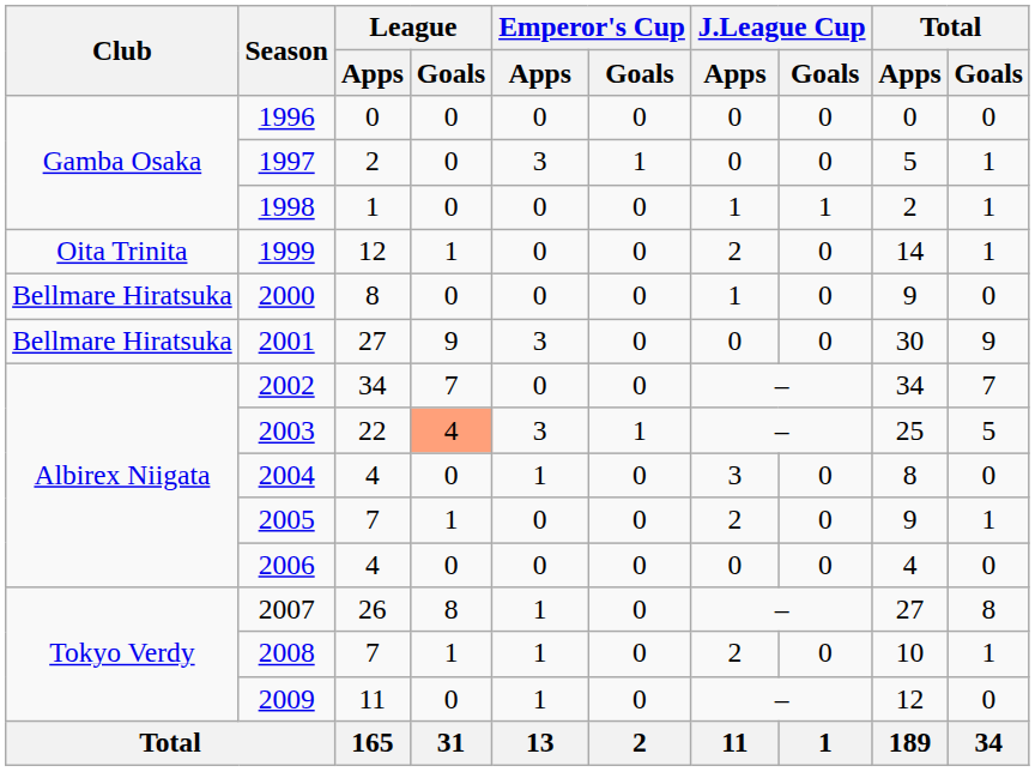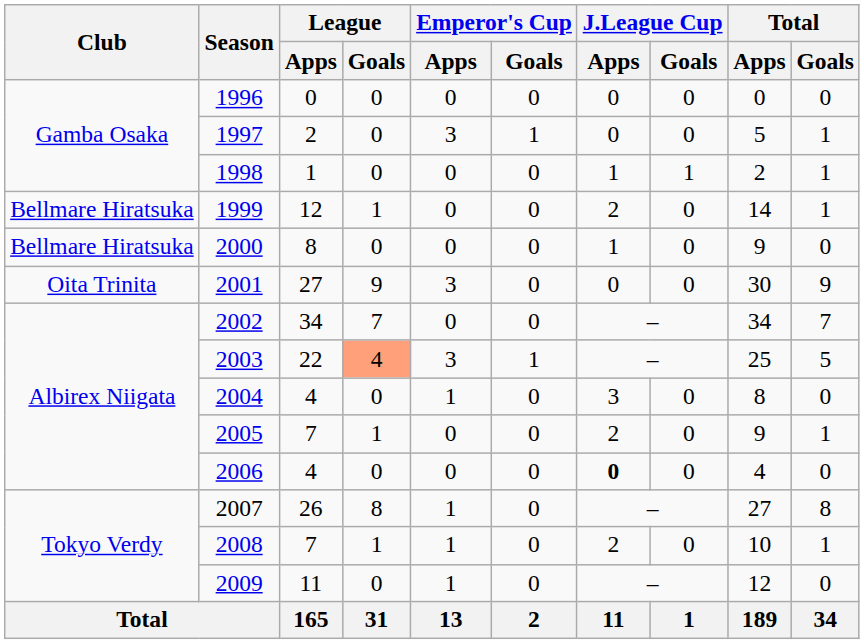1999 | Club: Oita Trinita -> Bellmare Hiratsuka
2001 | Club: Bellmare Hiratsuka -> Oita Trinita
2006 | J.League Cup / Apps: normal -> bold
